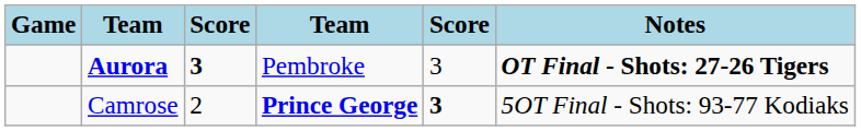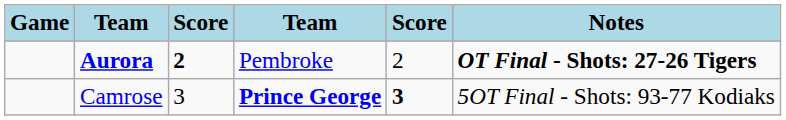Aurora | column 3: 3 -> 2
Aurora | column 5: 3 -> 2
Camrose | column 3: 2 -> 3
